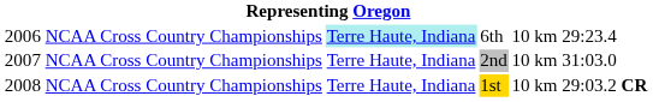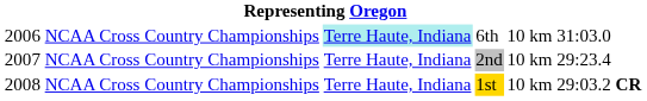6th | column 6: 29:23.4 -> 31:03.0
2nd | column 6: 31:03.0 -> 29:23.4
